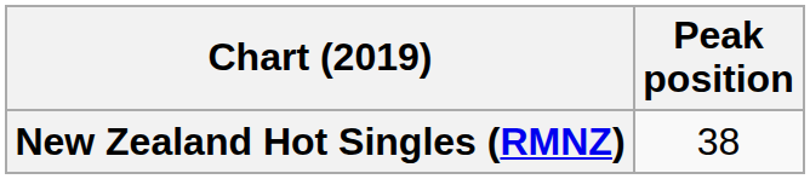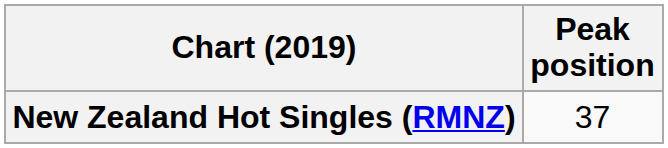New Zealand Hot Singles (RMNZ) | Peak position: 38 -> 37
